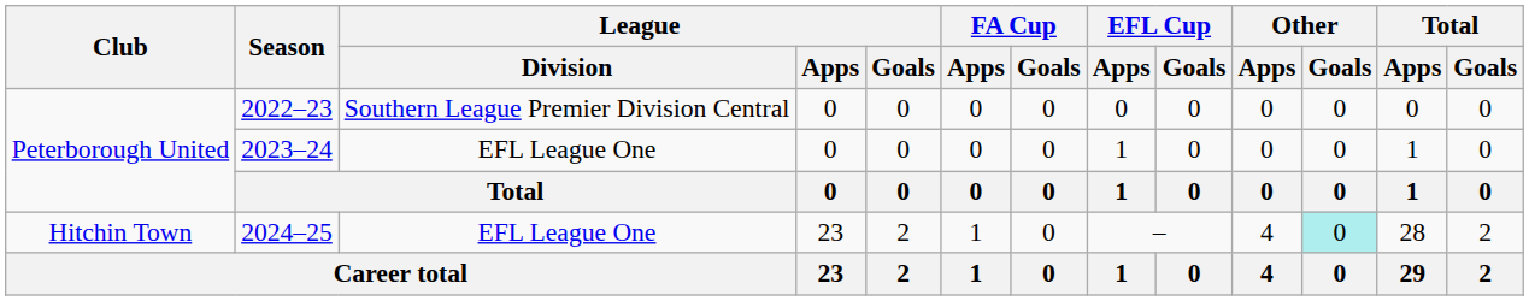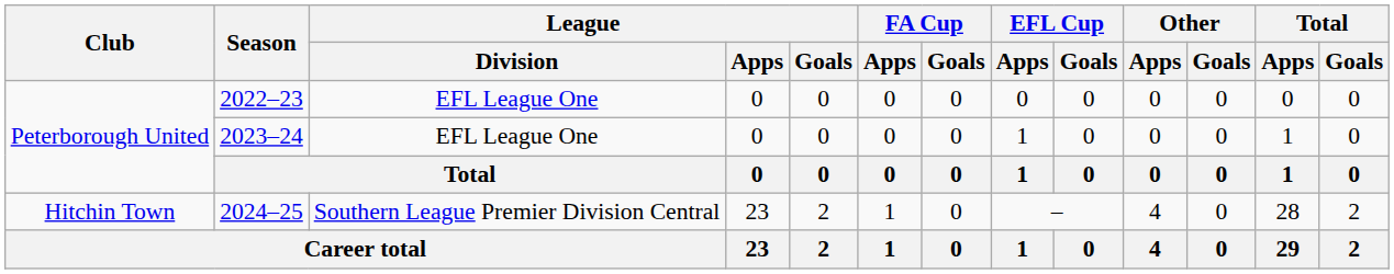2022–23 | League / Division: Southern League Premier Division Central -> EFL League One
2024–25 | League / Division: EFL League One -> Southern League Premier Division Central
2024–25 | Other / Goals: paleturquoise background -> no background
